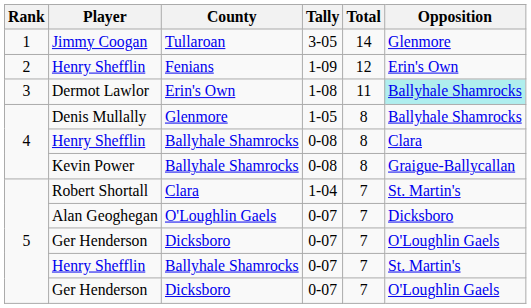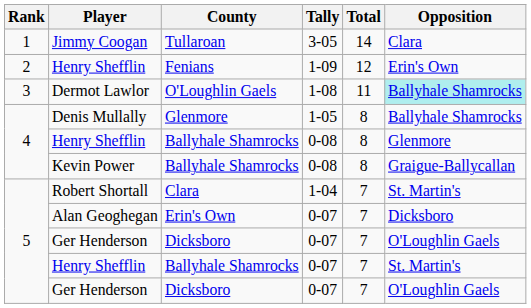Jimmy Coogan | Opposition: Glenmore -> Clara
Dermot Lawlor | County: Erin's Own -> O'Loughlin Gaels
Henry Shefflin / 0-08 | Opposition: Clara -> Glenmore
Alan Geoghegan | County: O'Loughlin Gaels -> Erin's Own
